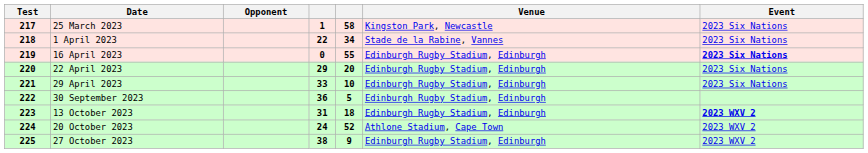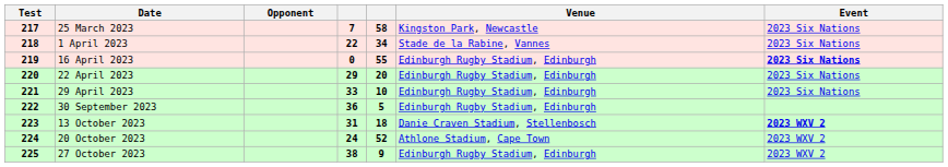25 March 2023 | column 4: 1 -> 7
13 October 2023 | Venue: Edinburgh Rugby Stadium, Edinburgh -> Danie Craven Stadium, Stellenbosch
